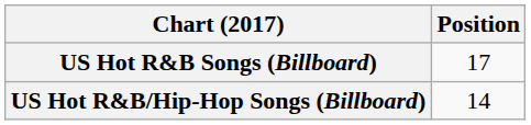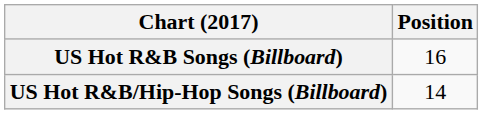US Hot R&B Songs (Billboard) | Position: 17 -> 16
